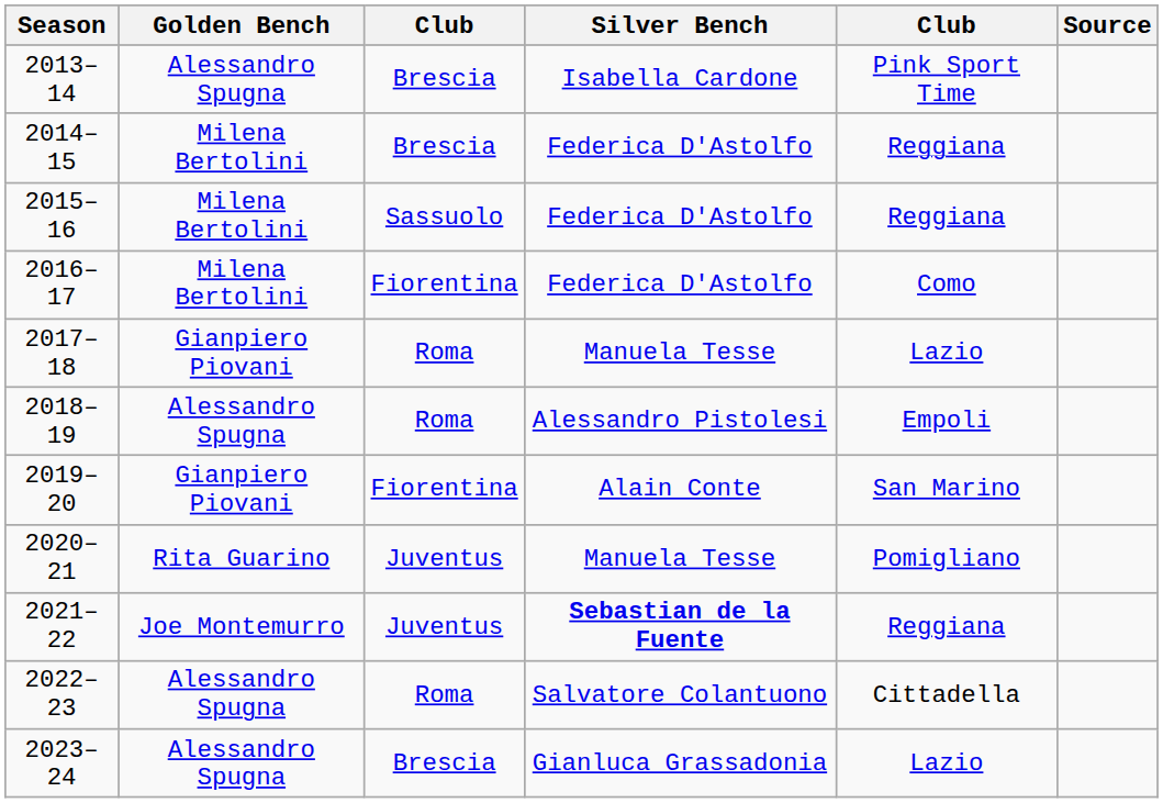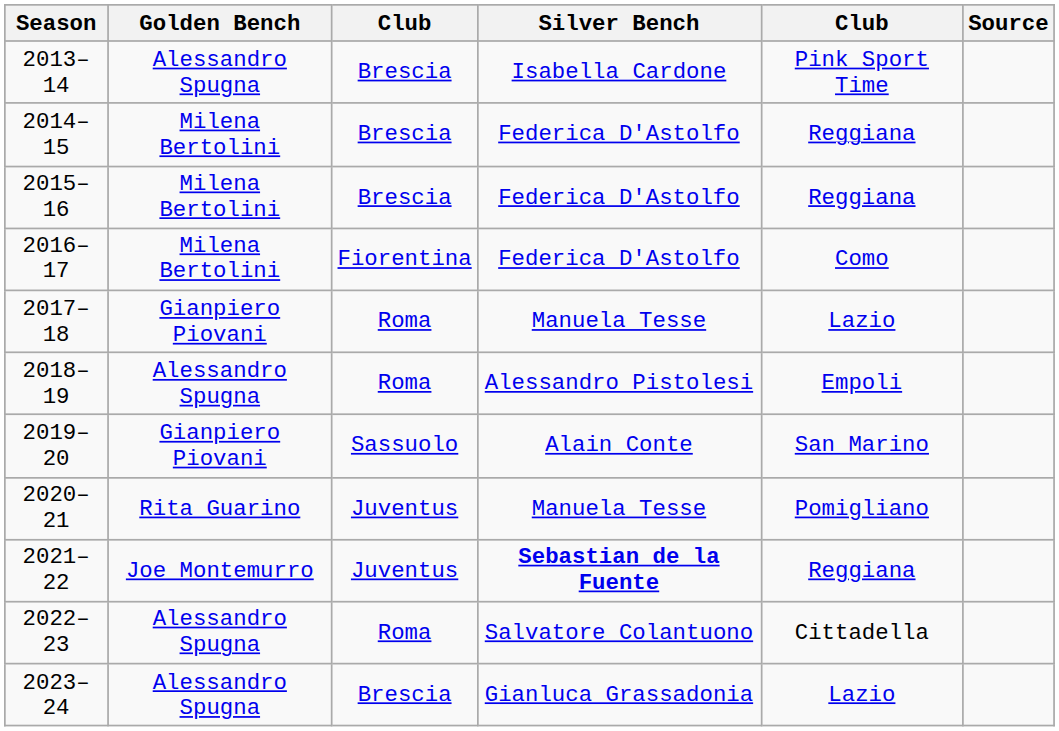2015–16 | column 3: Sassuolo -> Brescia
2019–20 | column 3: Fiorentina -> Sassuolo
